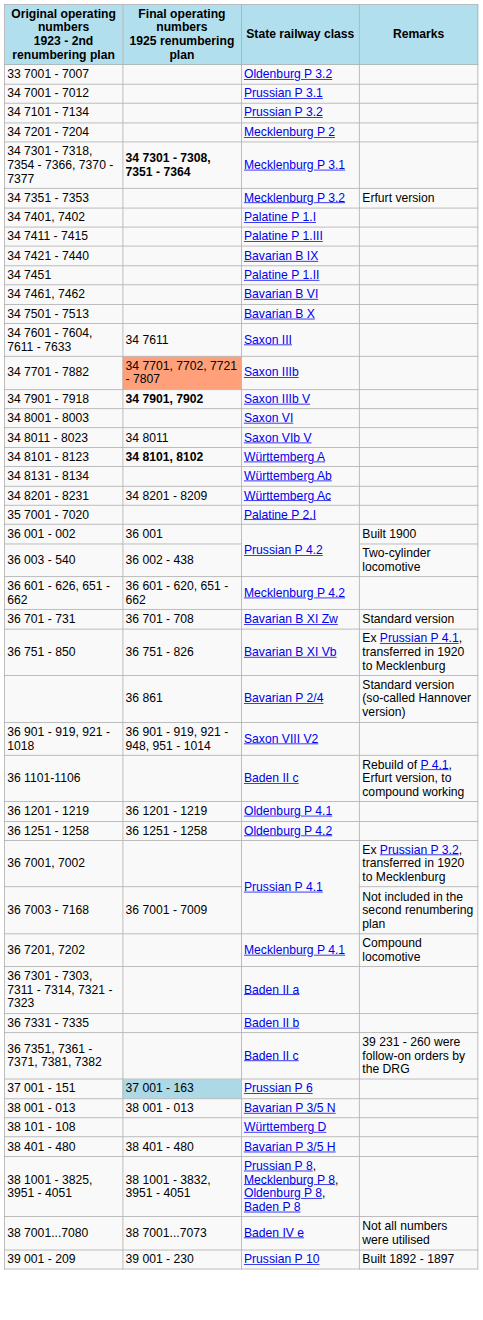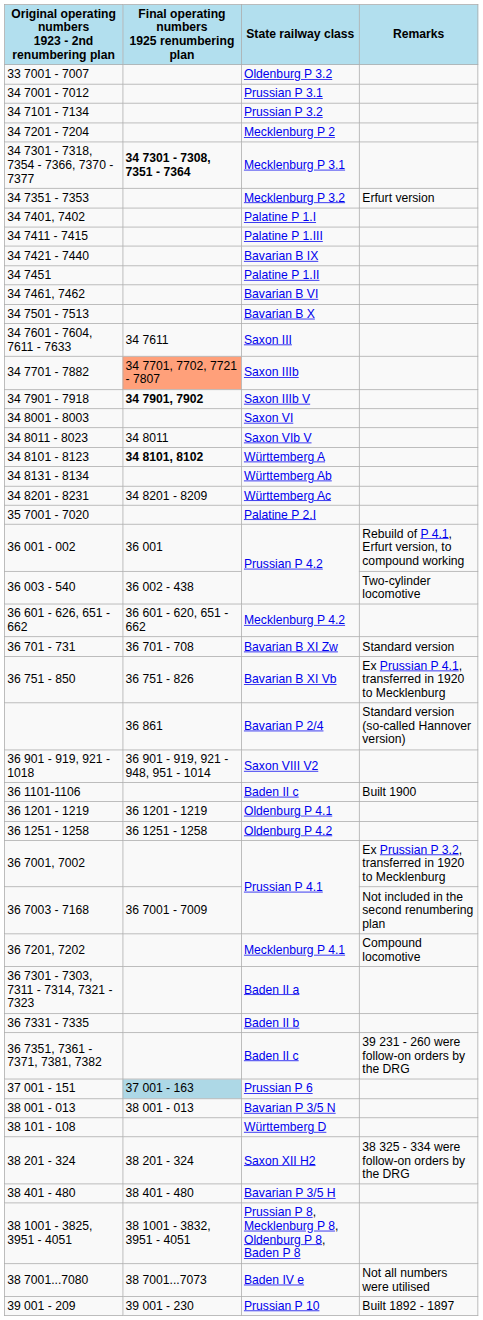36 001 - 002 / Prussian P 4.2 | Remarks: Built 1900 -> Rebuild of P 4.1, Erfurt version, to compound working
36 1101-1106 / Baden II c | Remarks: Rebuild of P 4.1, Erfurt version, to compound working -> Built 1900
+ row: 38 201 - 324 | 38 201 - 324 | Saxon XII H2 | 38 325 - 334 were follow-on orders by the DRG
